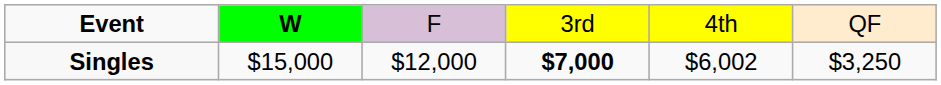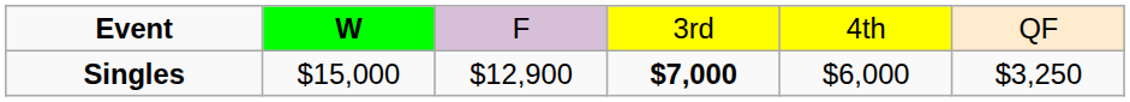Singles | column 3: $12,000 -> $12,900
Singles | column 5: $6,002 -> $6,000
